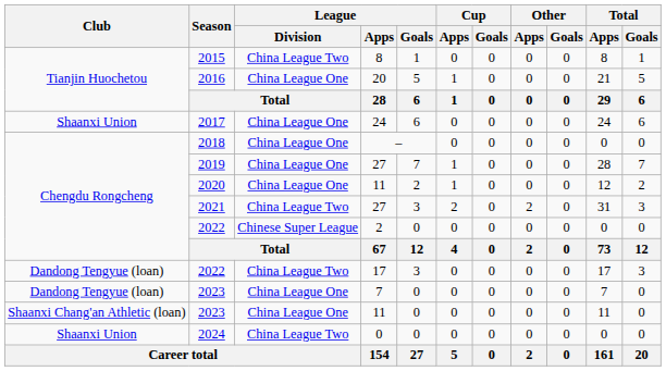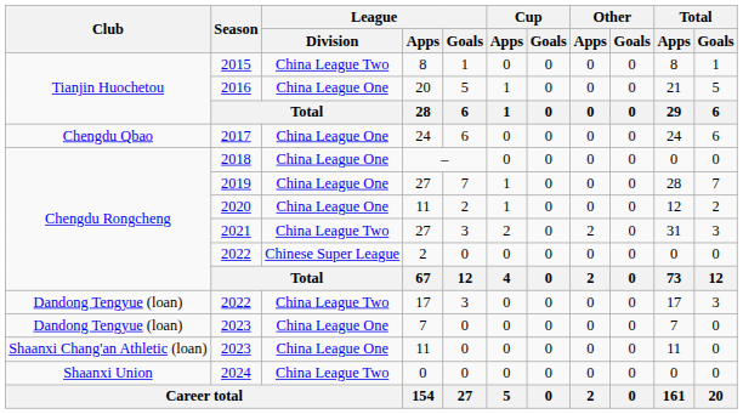2017 | Club: Shaanxi Union -> Chengdu Qbao
